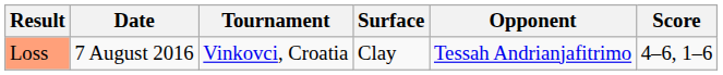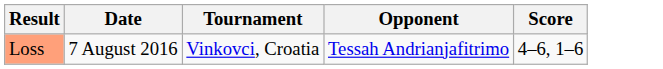- column: Surface | Clay
